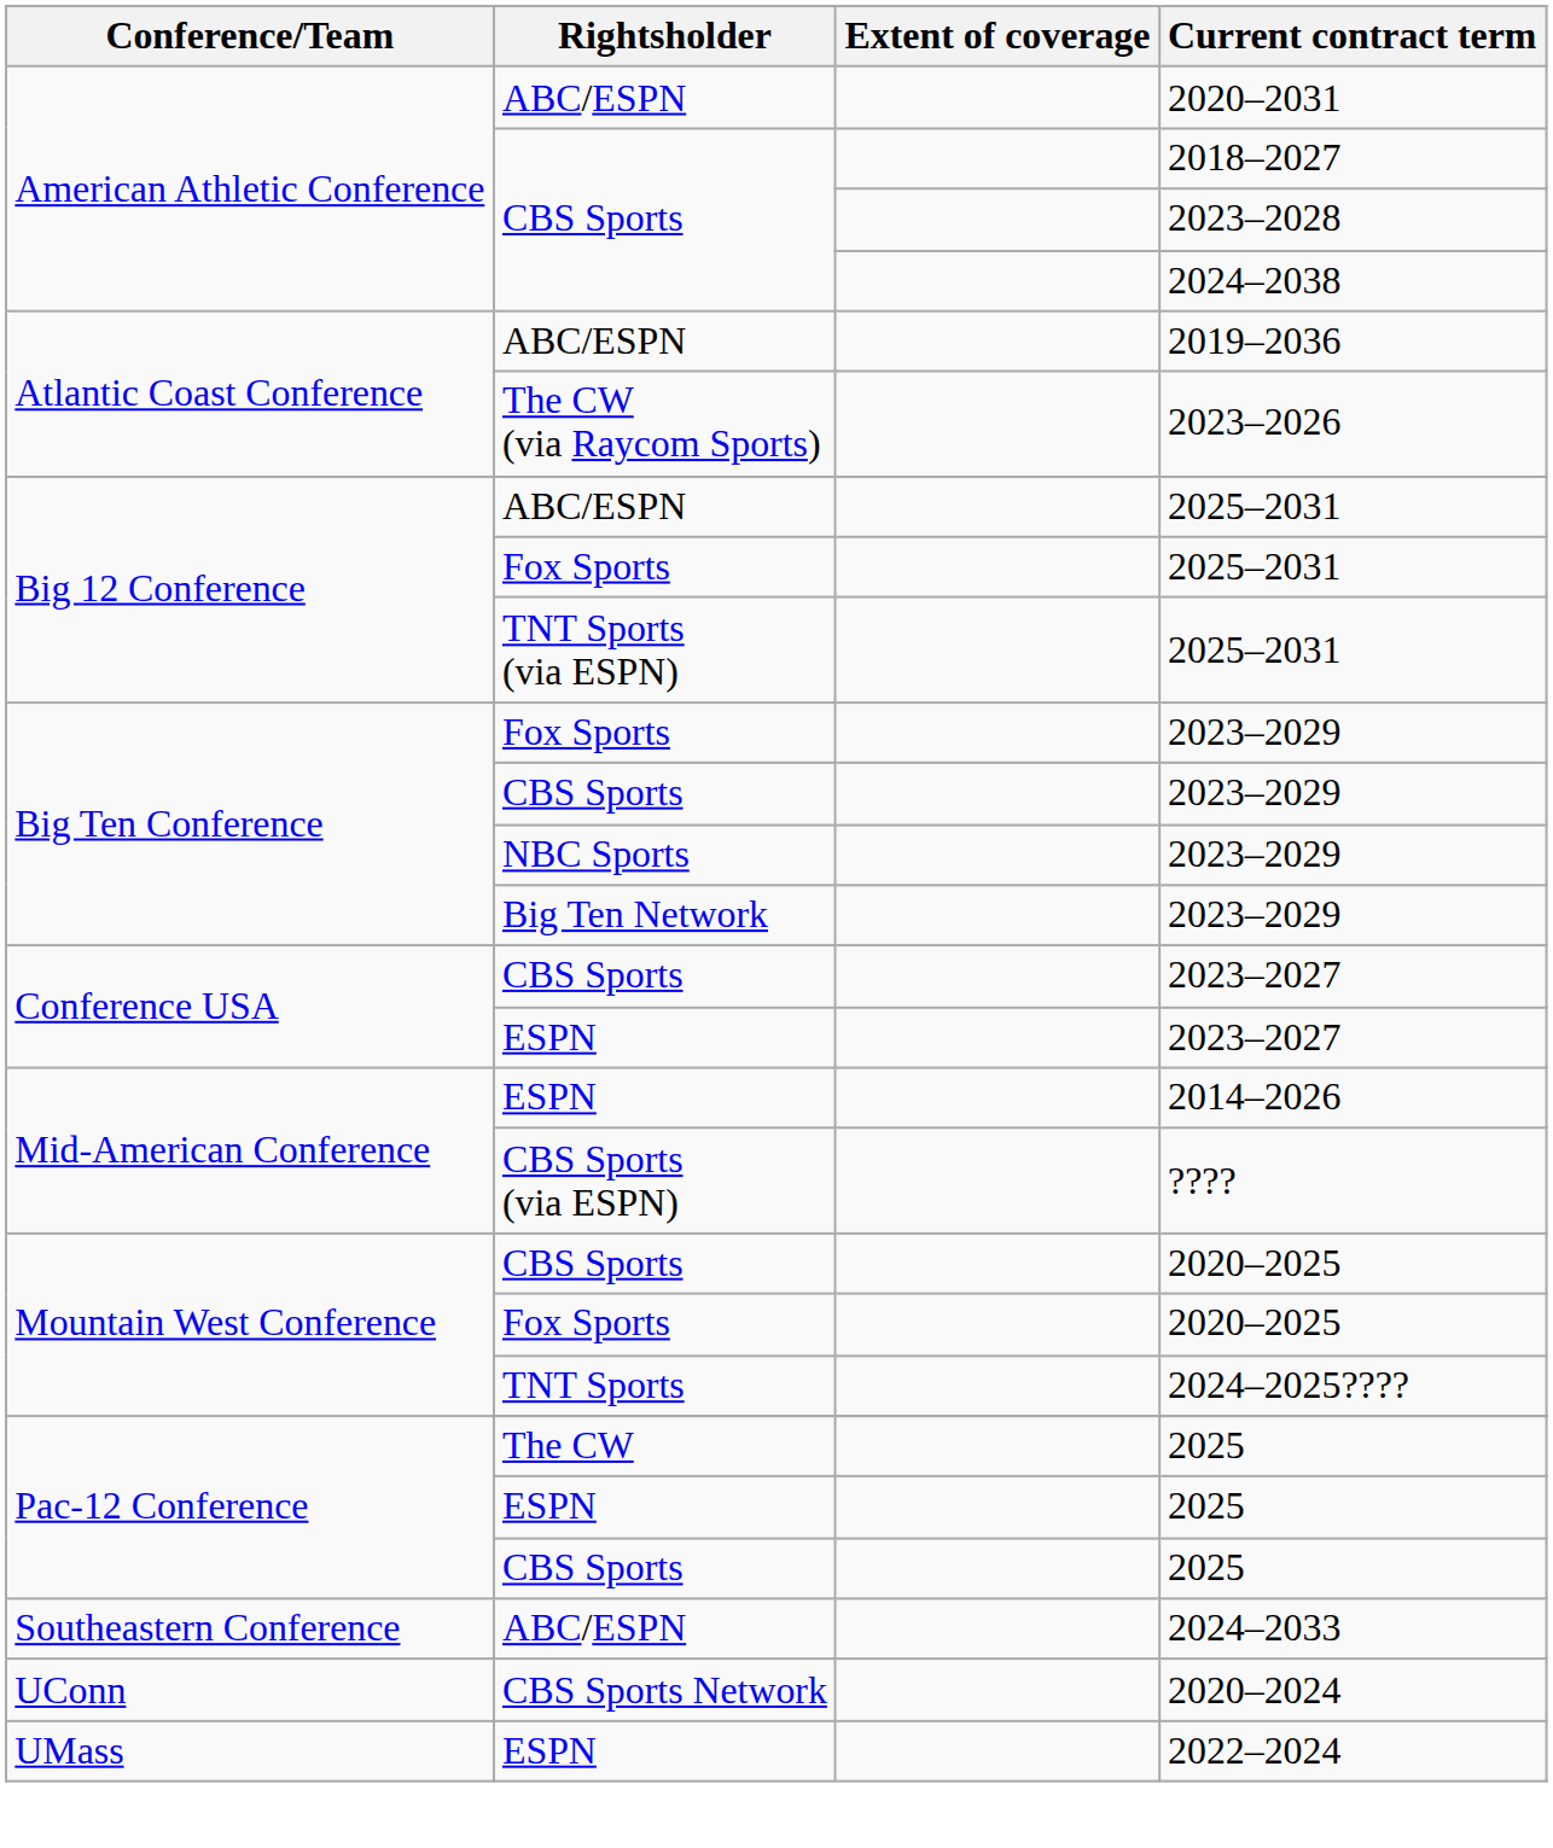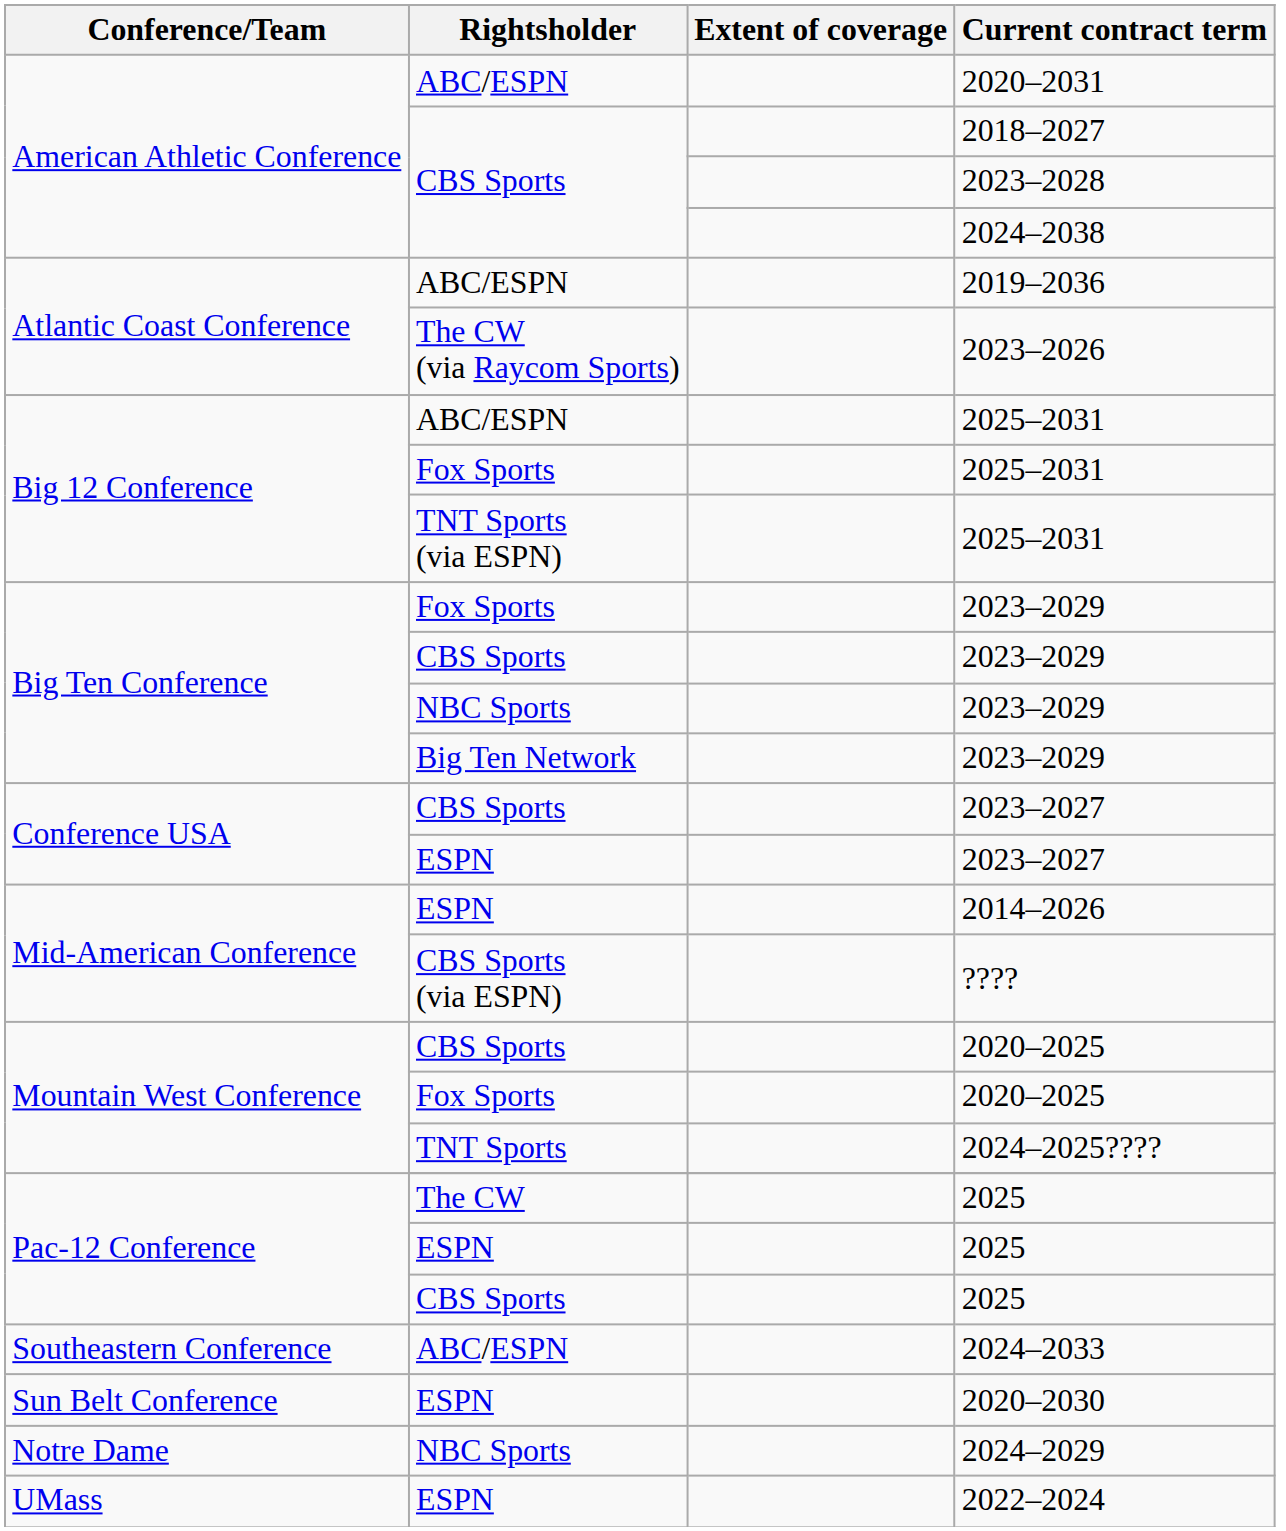+ row: Sun Belt Conference | ESPN | 2020–2030
+ row: Notre Dame | NBC Sports | 2024–2029
- row: UConn | CBS Sports Network | 2020–2024
